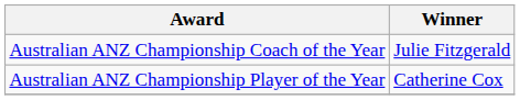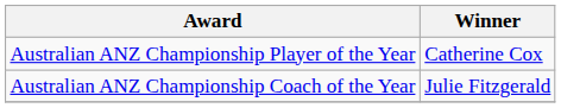rows swapped: Australian ANZ Championship Player of the Year <-> Australian ANZ Championship Coach of the Year
